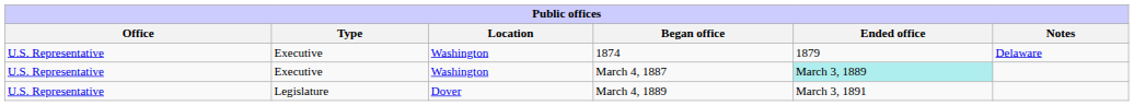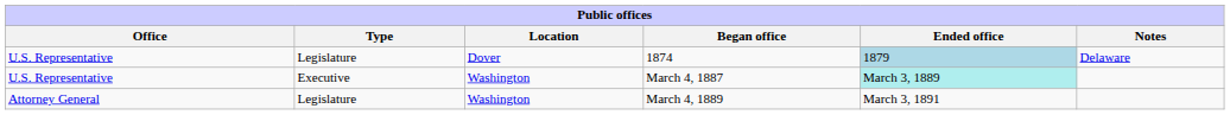1874 | Type: Executive -> Legislature
1874 | Location: Washington -> Dover
1874 | Ended office: no background -> lightblue background
March 4, 1889 | Office: U.S. Representative -> Attorney General
March 4, 1889 | Location: Dover -> Washington
